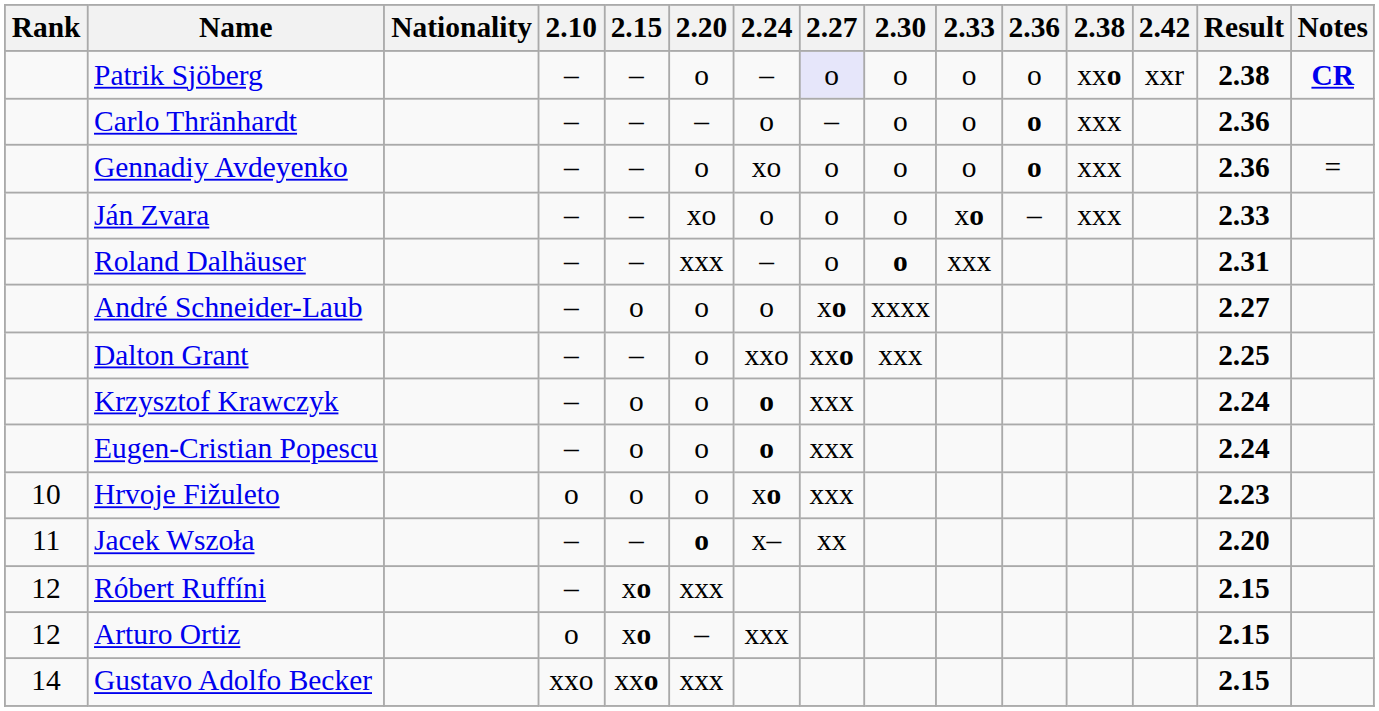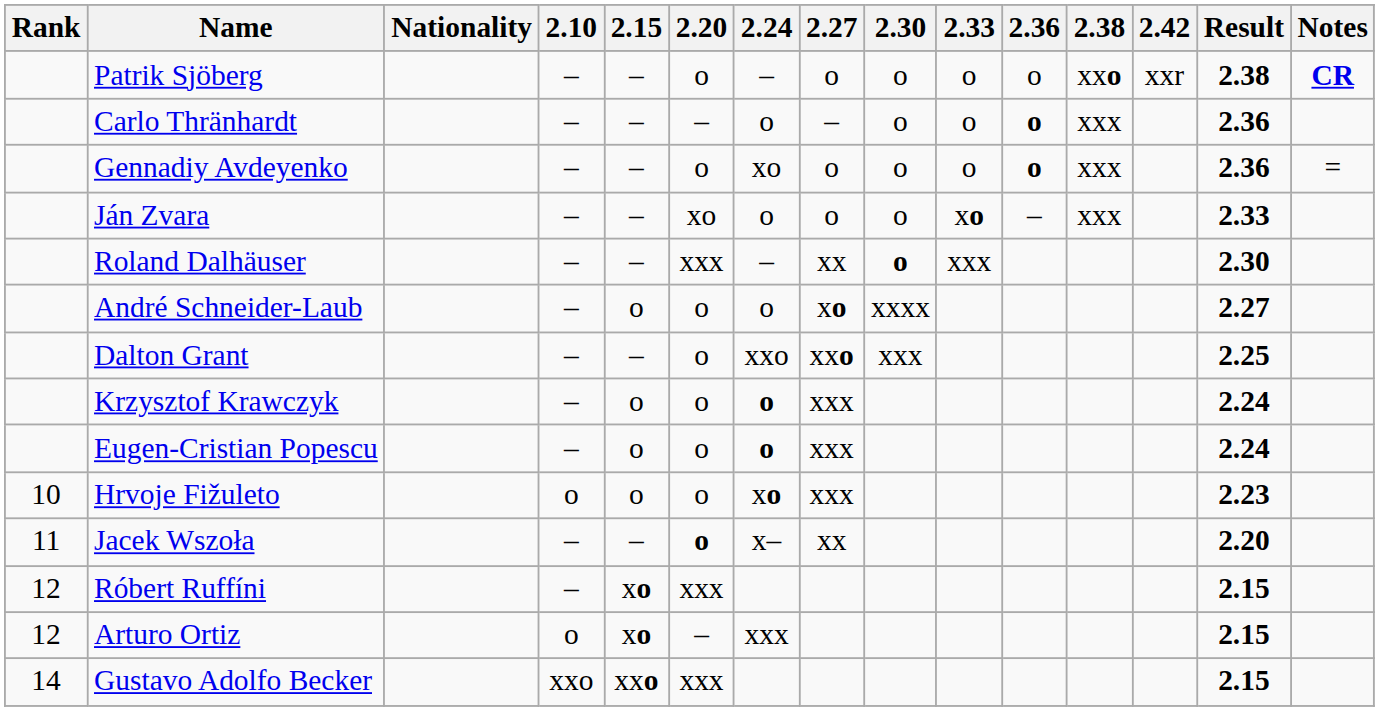Patrik Sjöberg | 2.27: lavender background -> no background
Roland Dalhäuser | 2.27: o -> xx
Roland Dalhäuser | Result: 2.31 -> 2.30
